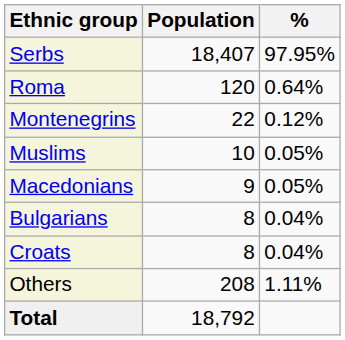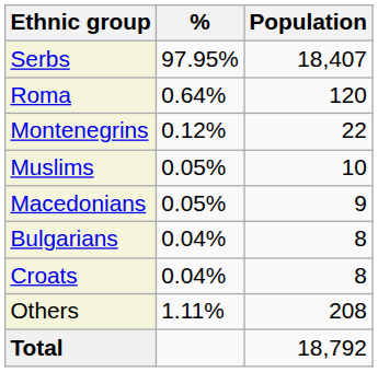columns swapped: Population <-> %
